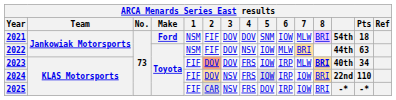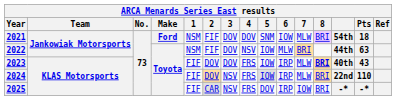2023 | 2: lightsalmon background -> no background
2023 | Pts: 34 -> 43
2024 | 7: IOW -> MLW
